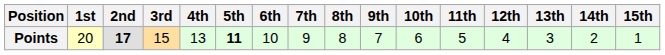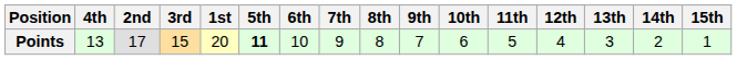columns swapped: 1st <-> 4th
Points | 2nd: bold -> normal
